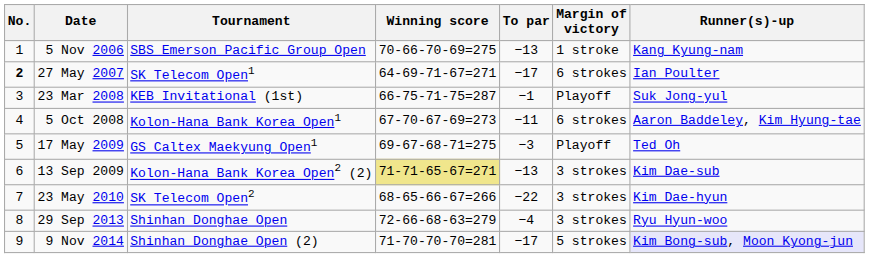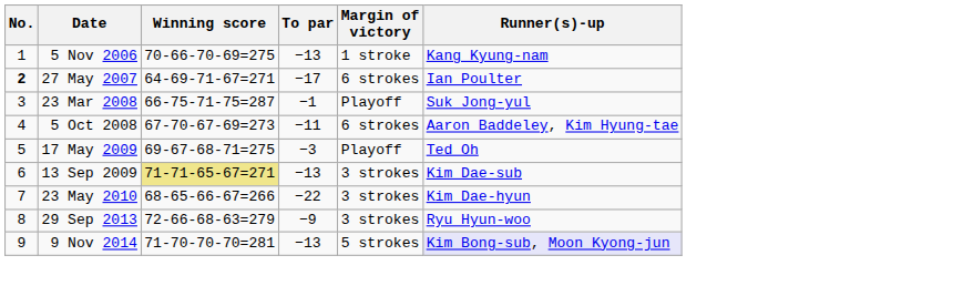- column: Tournament | SBS Emerson Pacific Group Open | SK Telecom Open1 | KEB Invitational (1st) | Kolon-Hana Bank Korea Open1 | GS Caltex Maekyung Open1 | Kolon-Hana Bank Korea Open2 (2) | SK Telecom Open2 | Shinhan Donghae Open | Shinhan Donghae Open (2)
29 Sep 2013 | To par: −4 -> −9
9 Nov 2014 | To par: −17 -> −13
